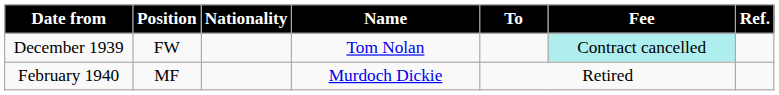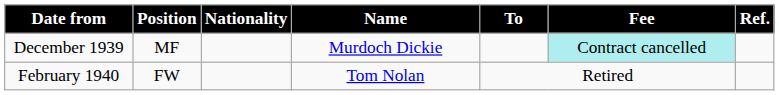December 1939 | Position: FW -> MF
December 1939 | Name: Tom Nolan -> Murdoch Dickie
February 1940 | Position: MF -> FW
February 1940 | Name: Murdoch Dickie -> Tom Nolan
